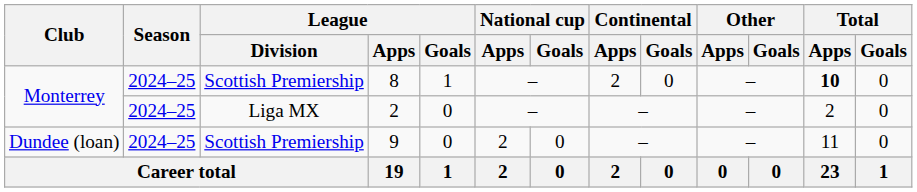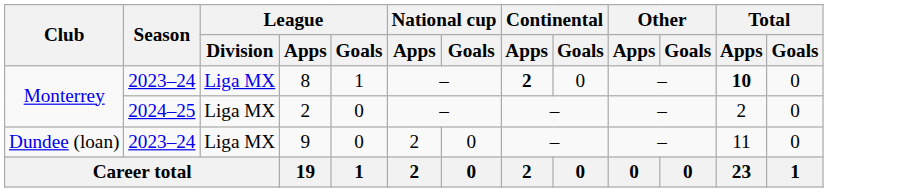8 | Season: 2024–25 -> 2023–24
8 | League / Division: Scottish Premiership -> Liga MX
8 | Continental / Apps: normal -> bold
9 | Season: 2024–25 -> 2023–24
9 | League / Division: Scottish Premiership -> Liga MX
